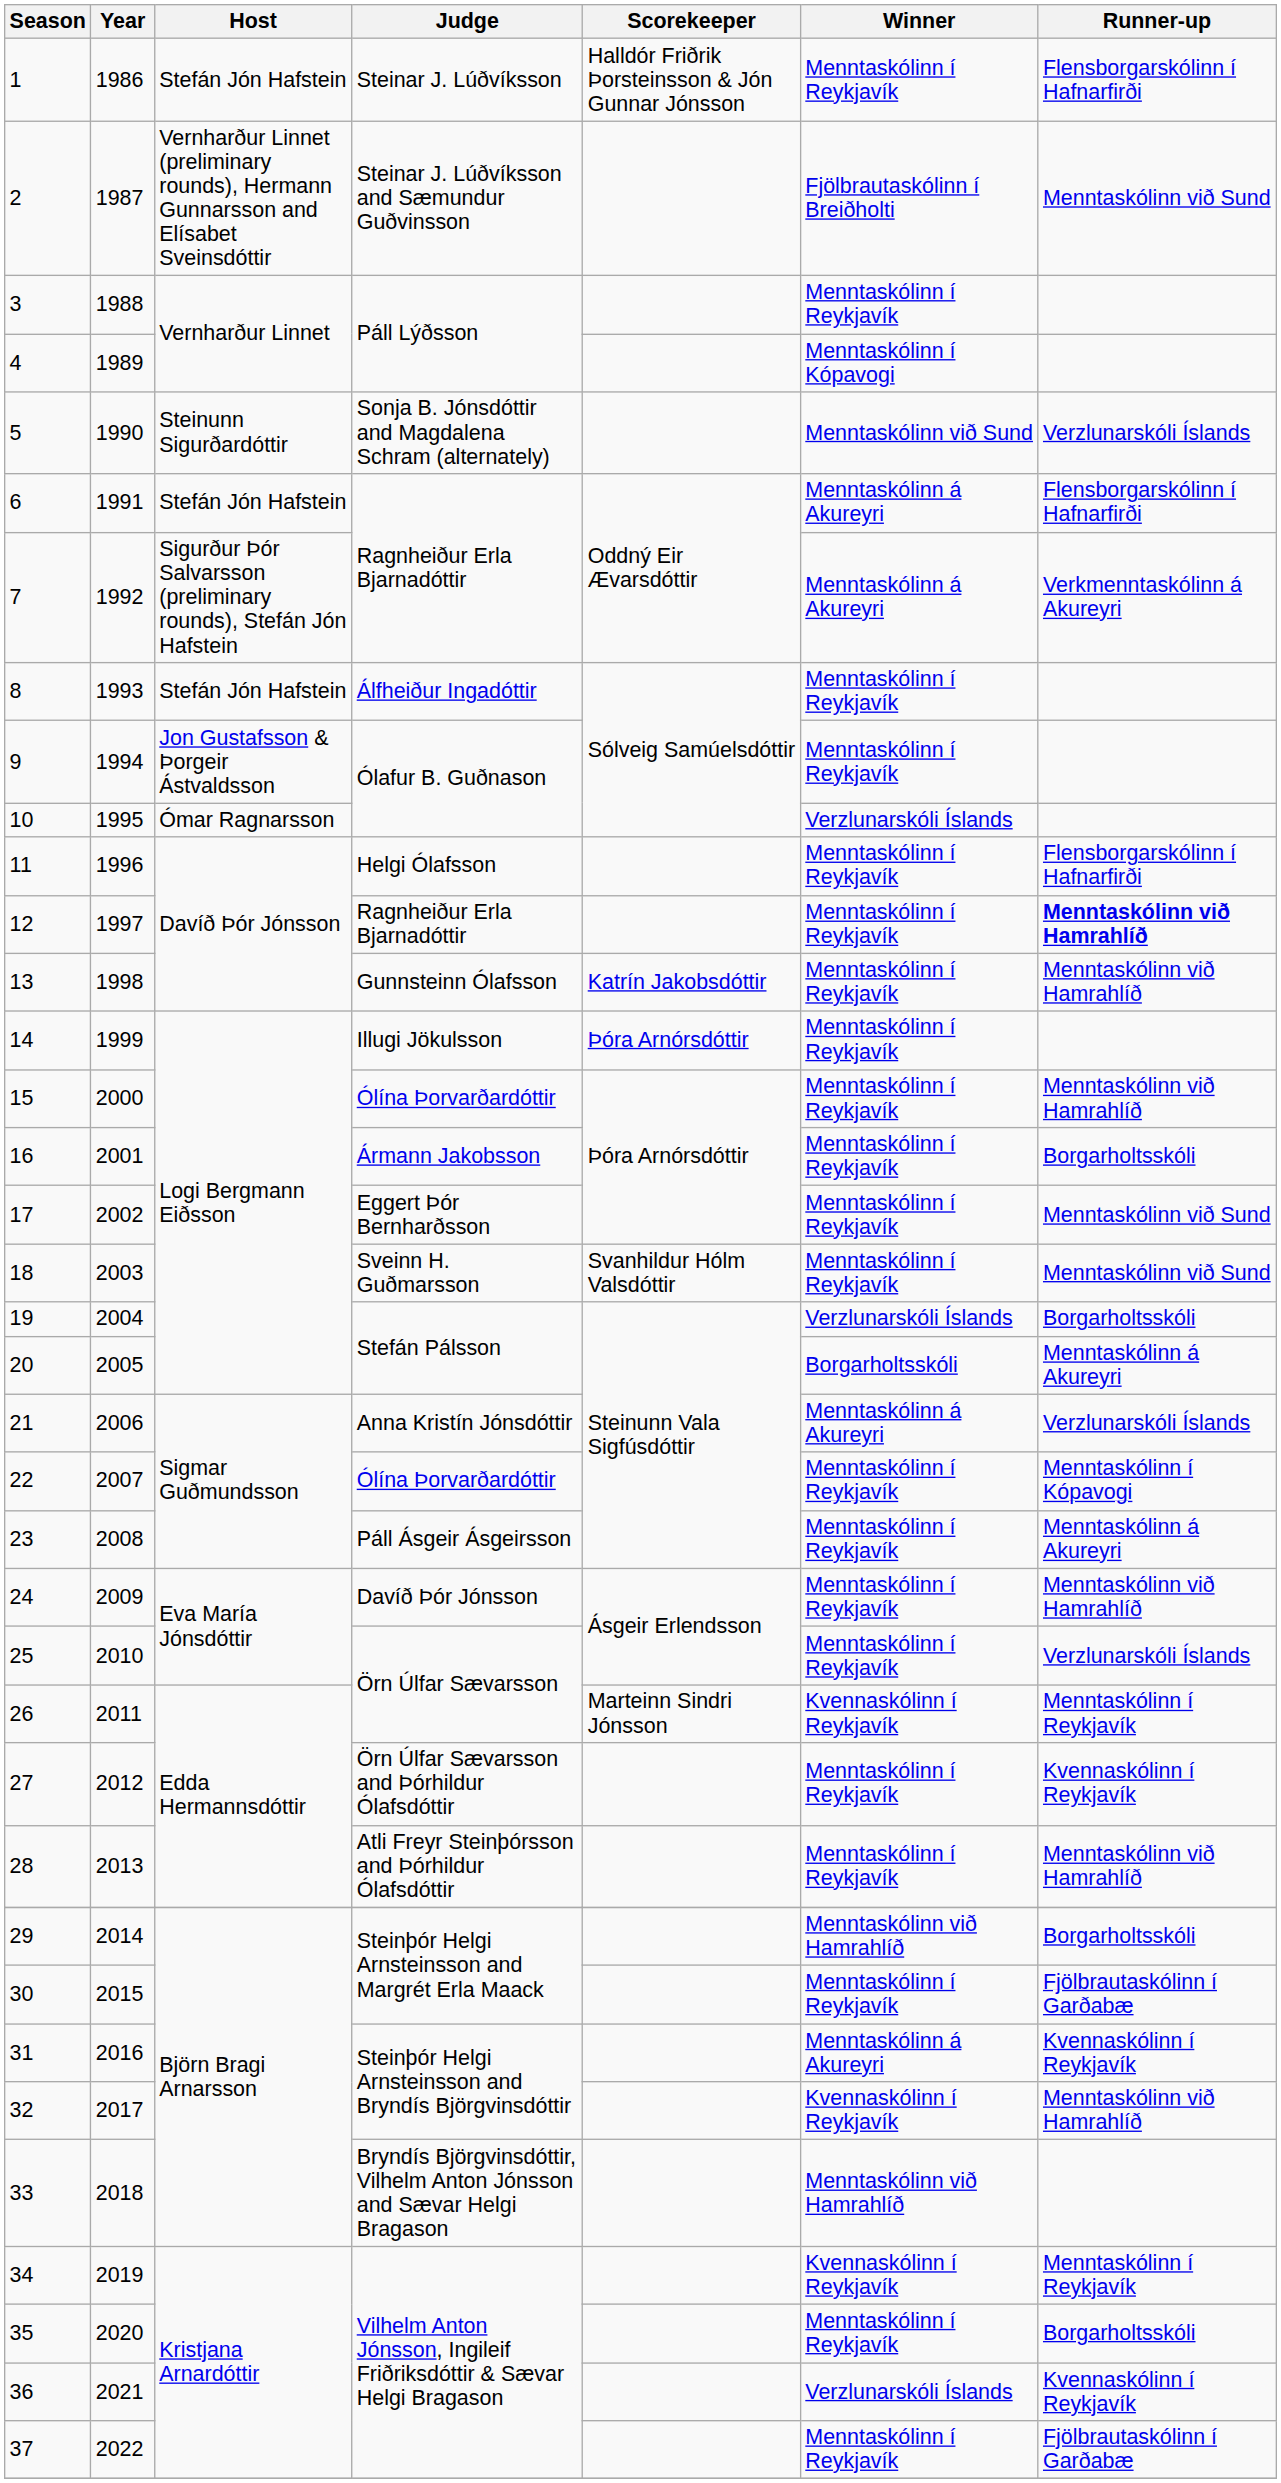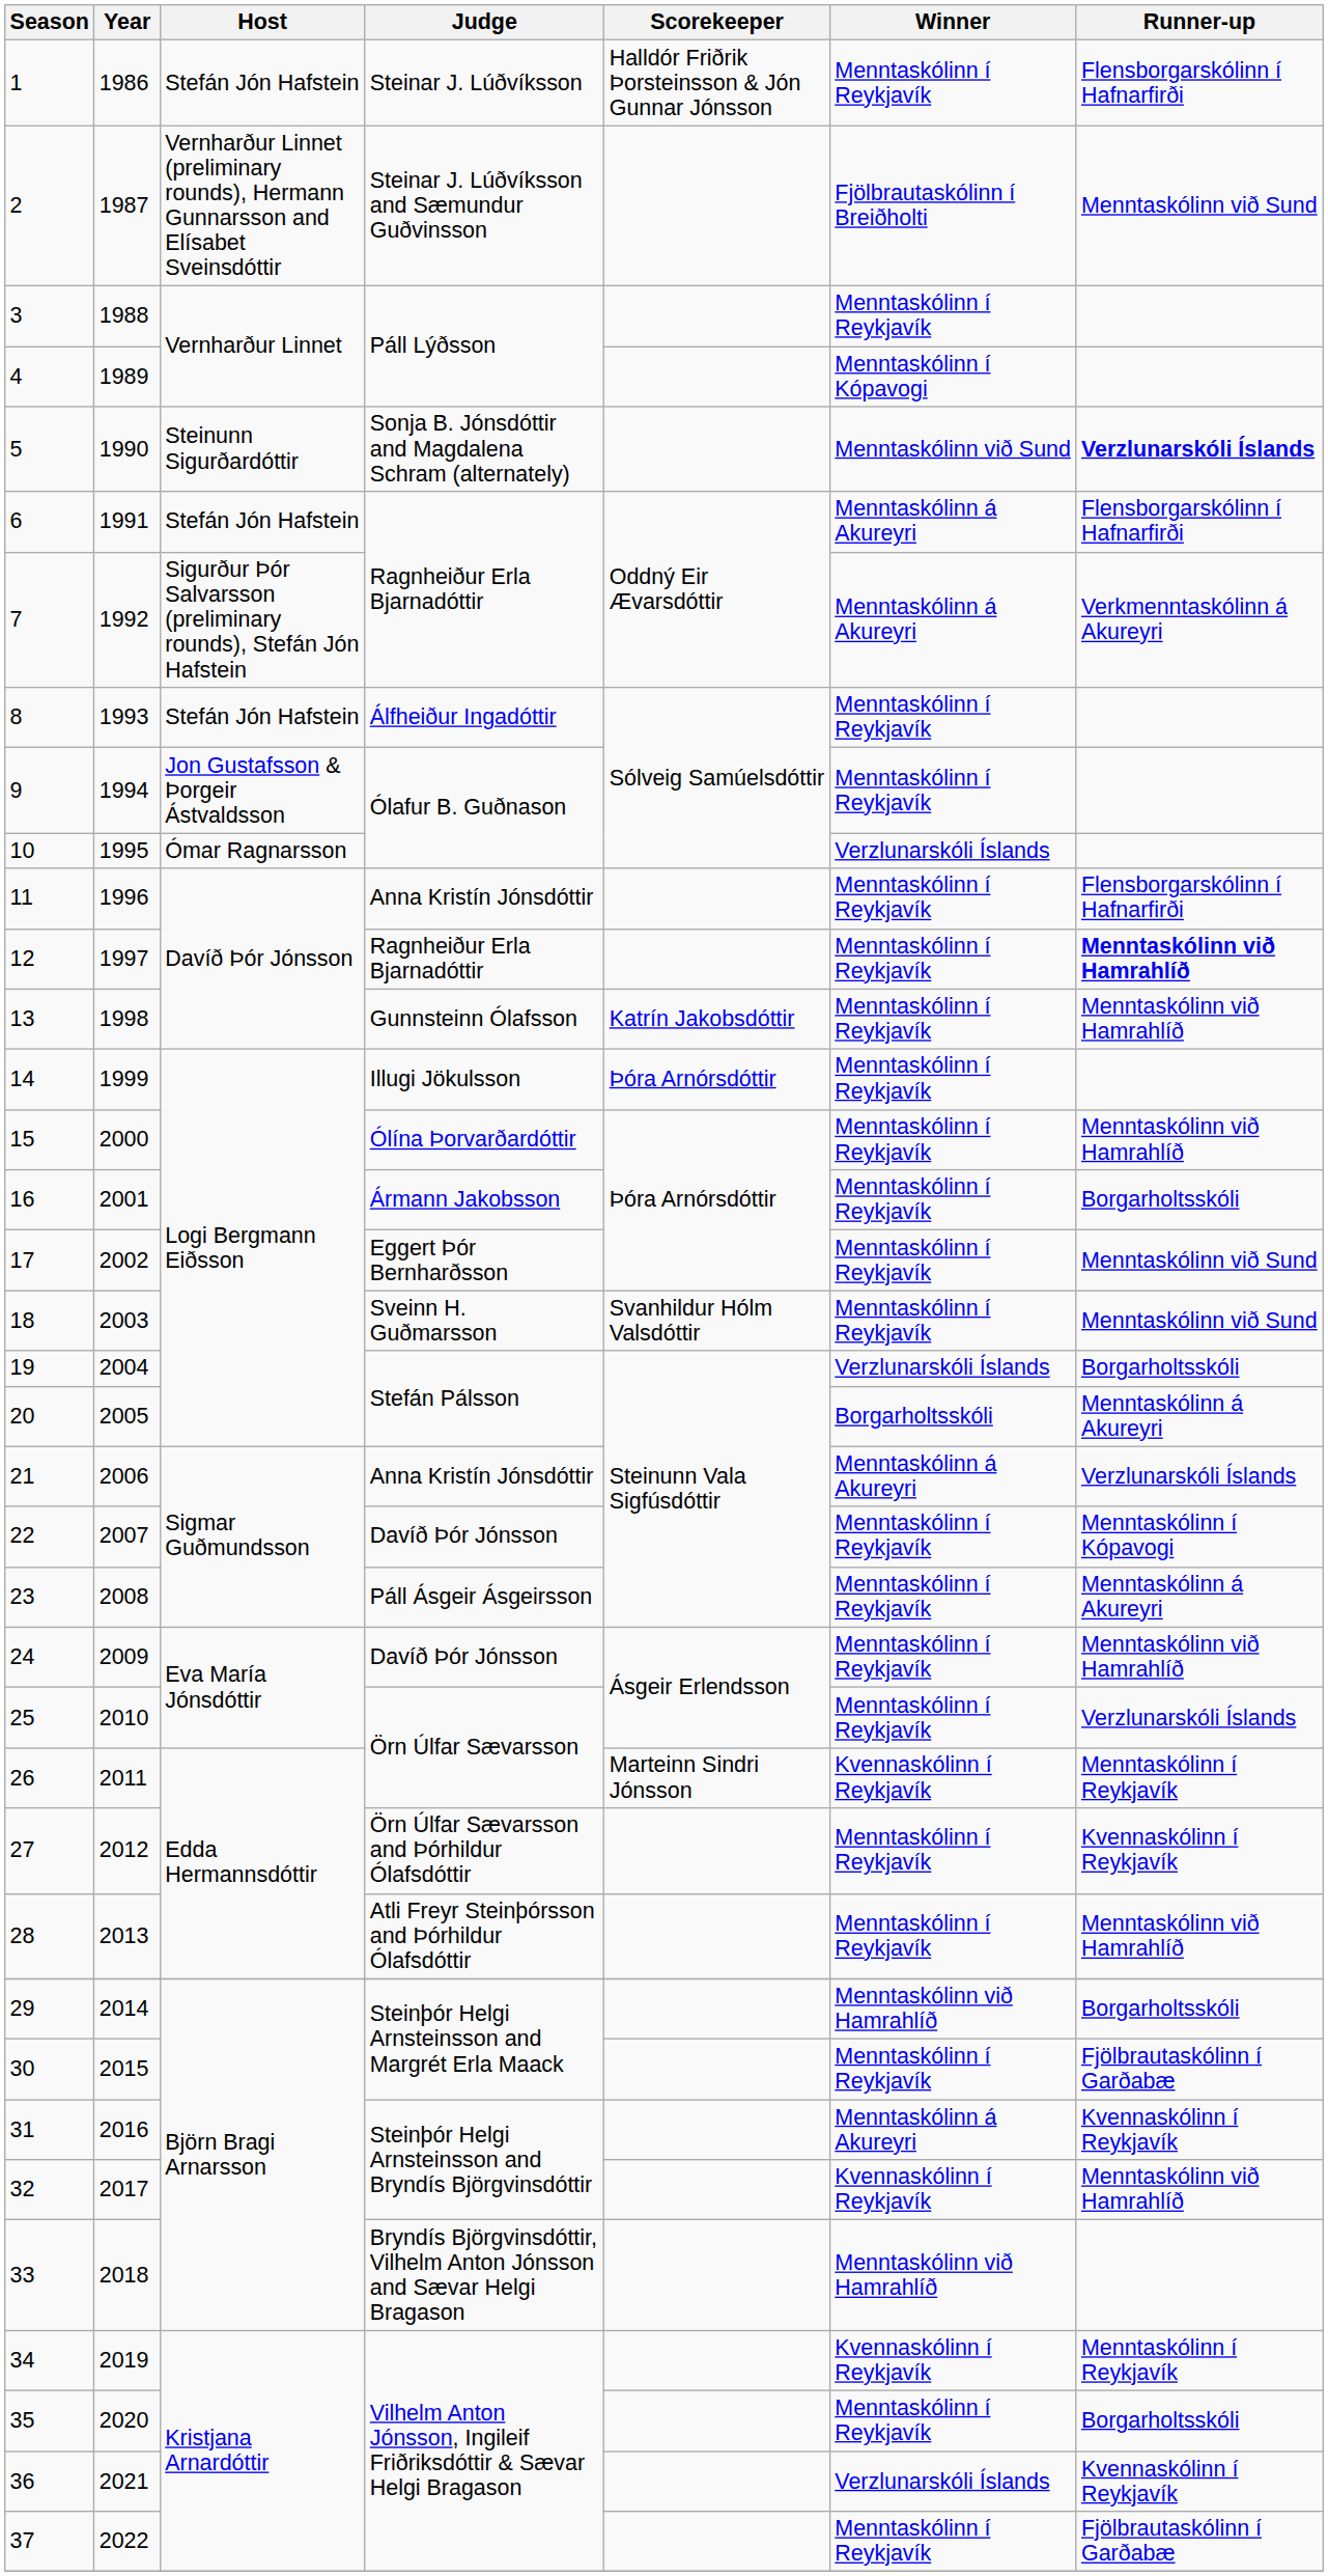5 | Runner-up: normal -> bold
11 | Judge: Helgi Ólafsson -> Anna Kristín Jónsdóttir
22 | Judge: Ólína Þorvarðardóttir -> Davíð Þór Jónsson
